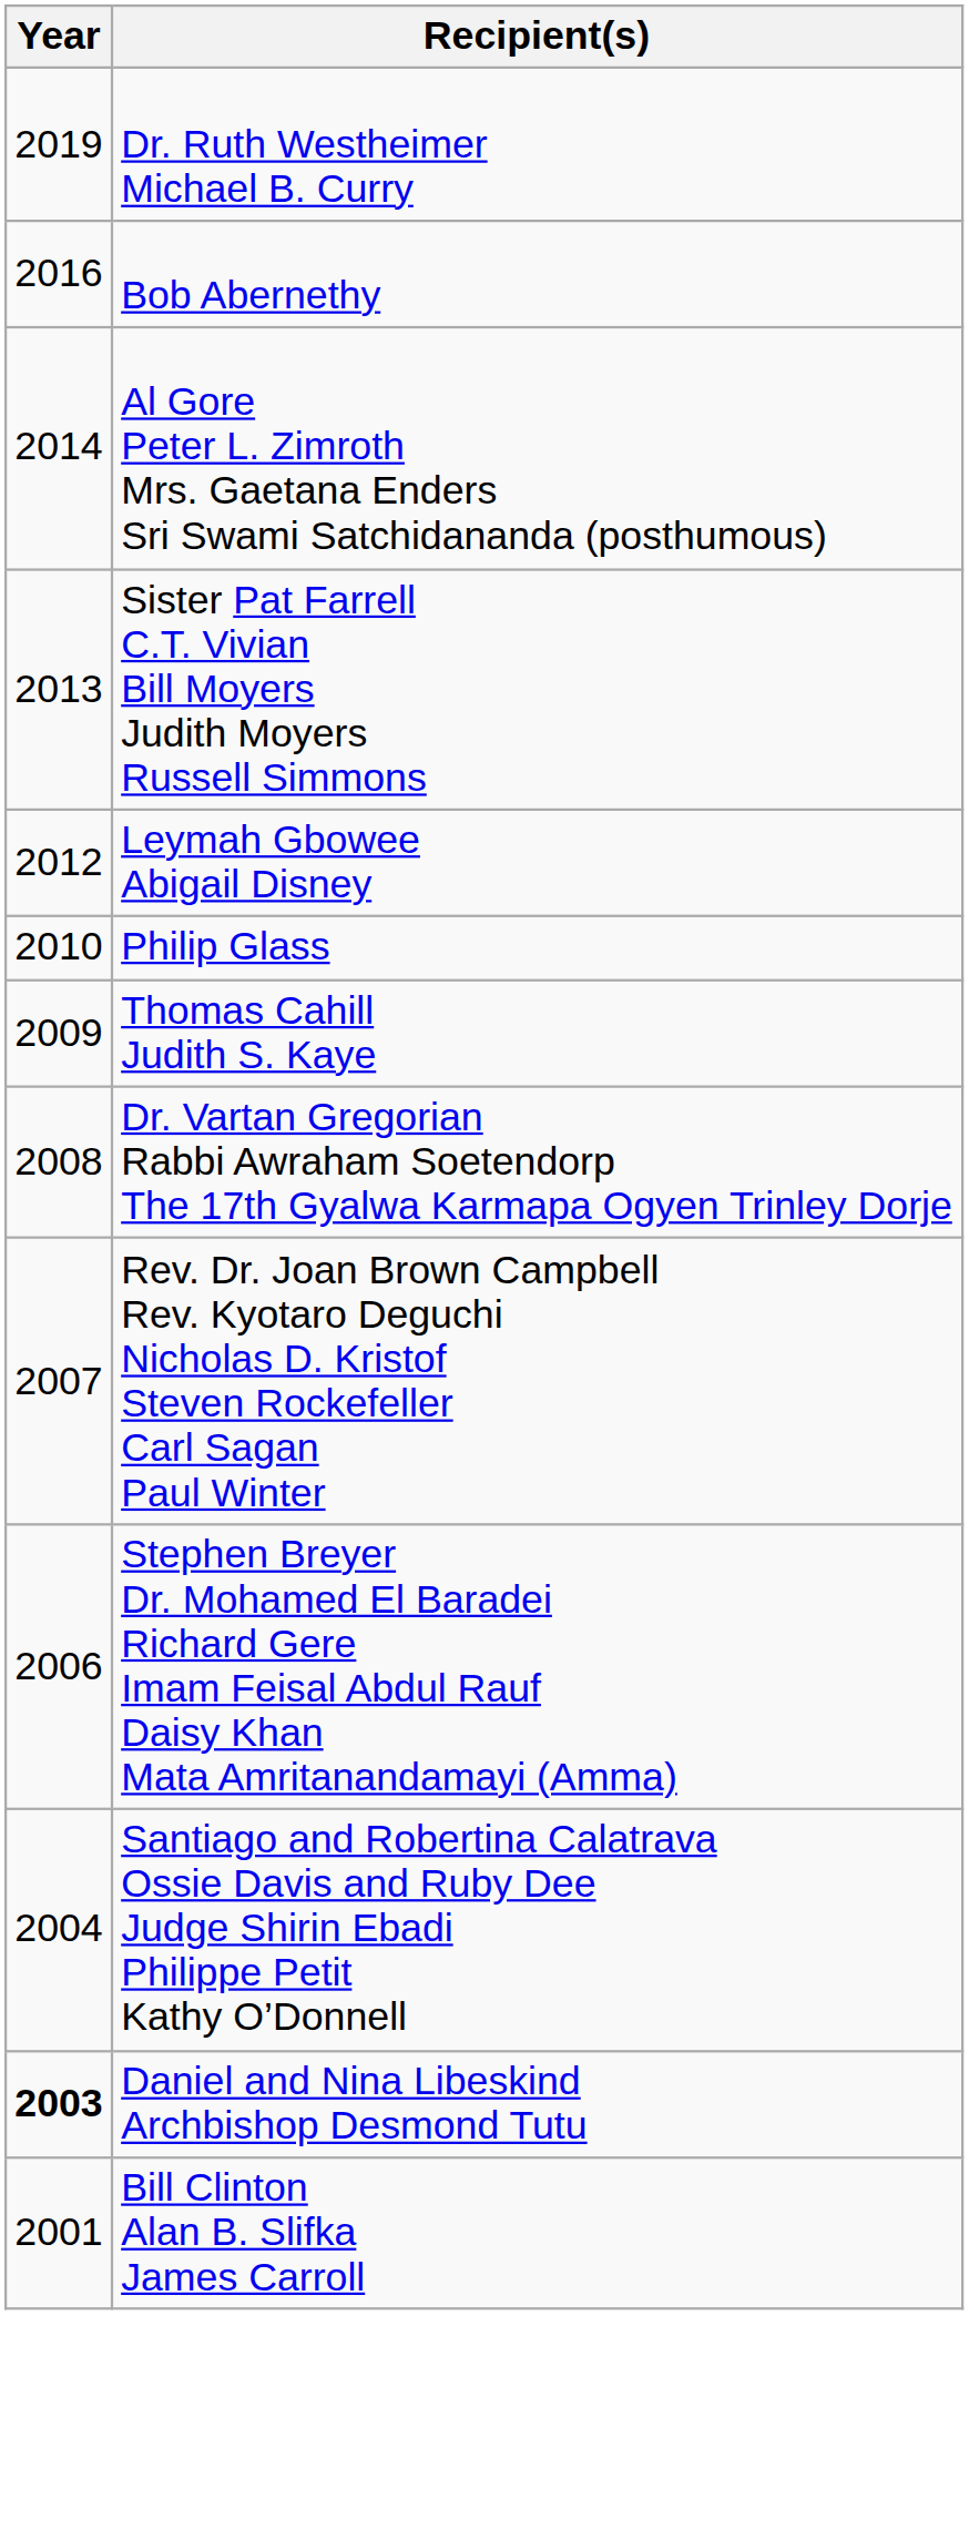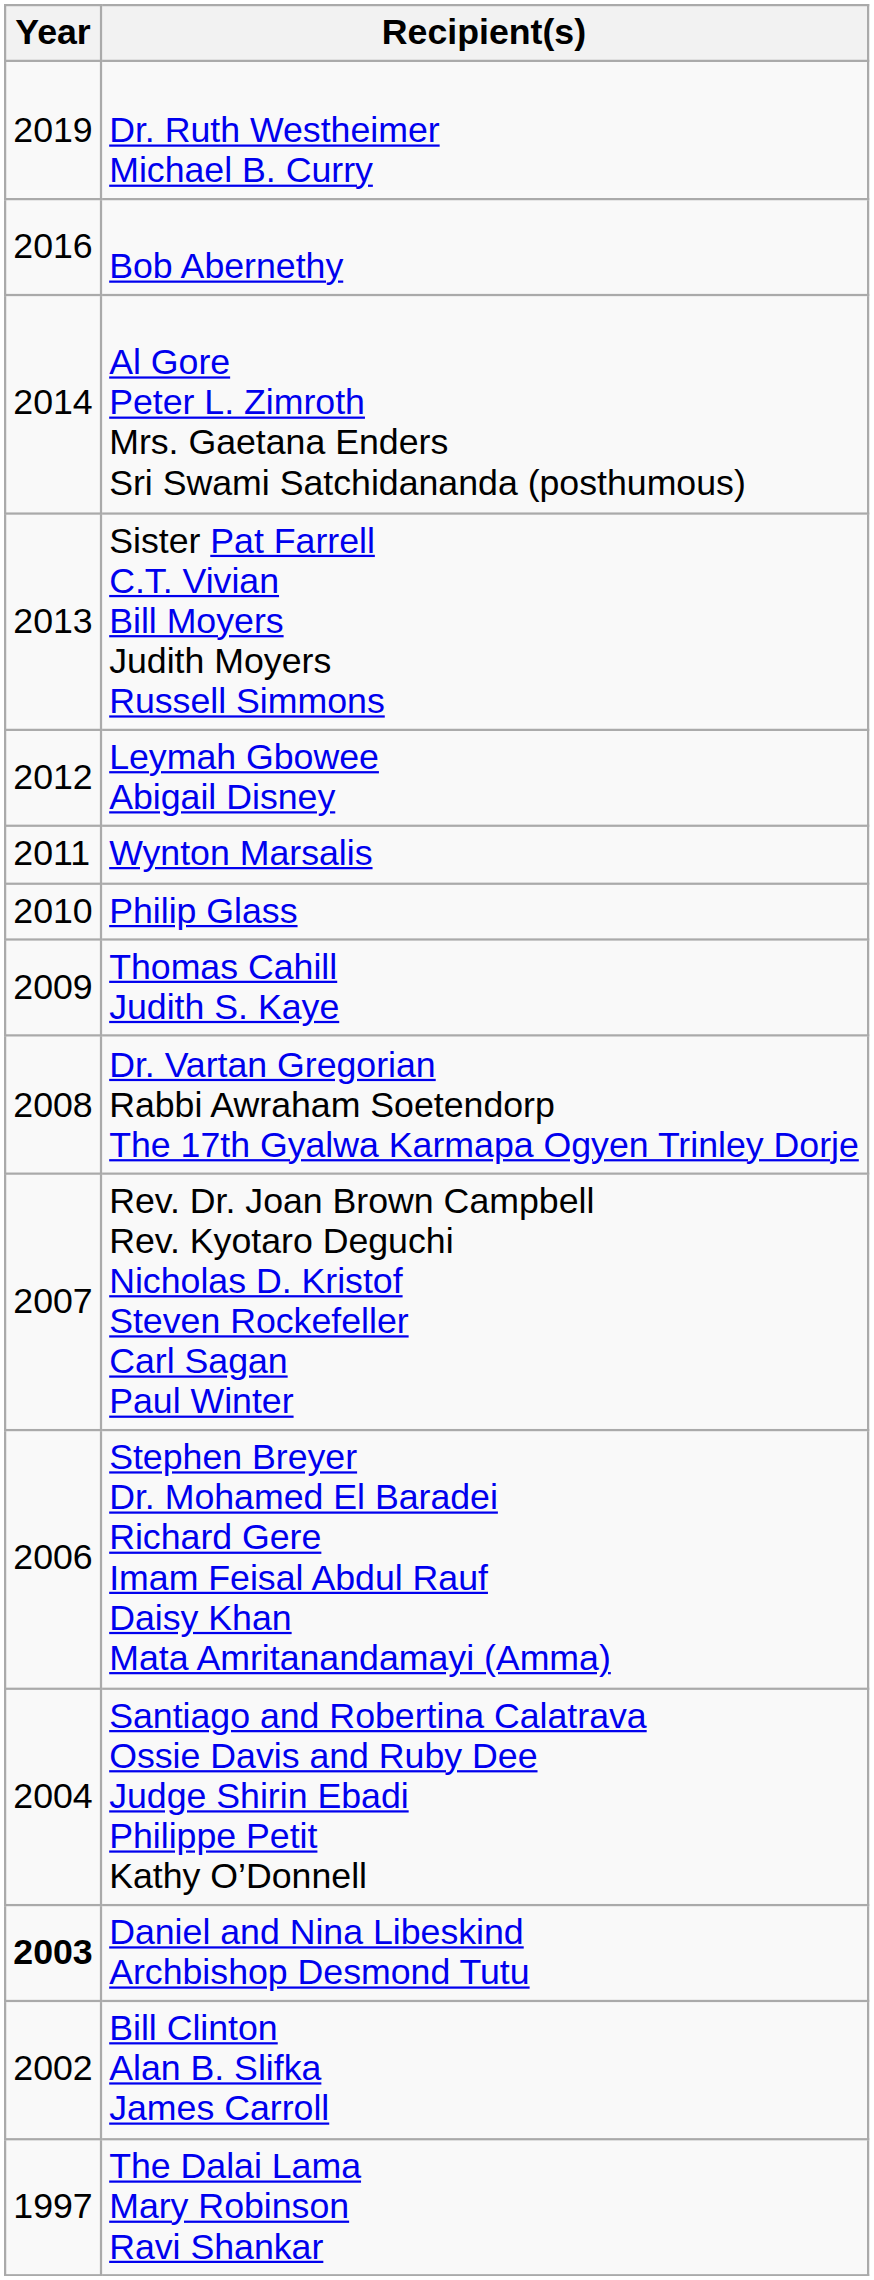+ row: 2011 | Wynton Marsalis
Bill Clinton Alan B. Slifka James Carroll | Year: 2001 -> 2002
+ row: 1997 | The Dalai Lama Mary Robinson Ravi Shankar
